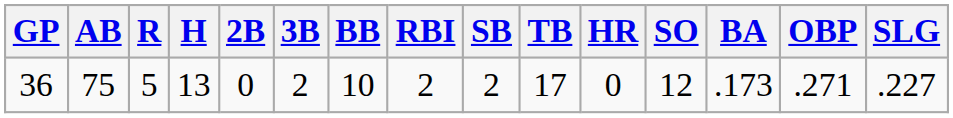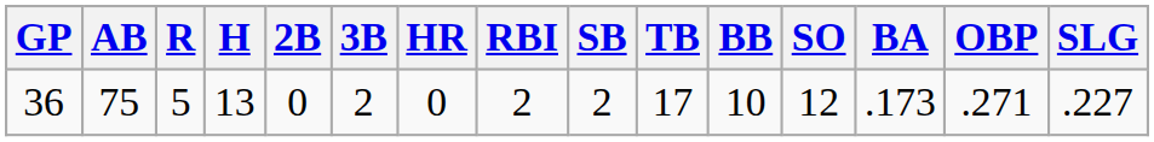columns swapped: HR <-> BB
